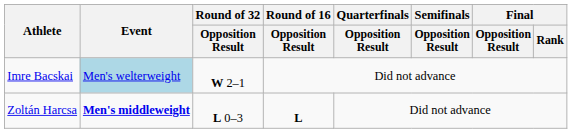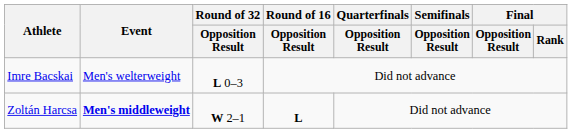Imre Bacskai | Event: lightblue background -> no background
Imre Bacskai | Round of 32 / Opposition Result: W 2–1 -> L 0–3
Zoltán Harcsa | Round of 32 / Opposition Result: L 0–3 -> W 2–1
